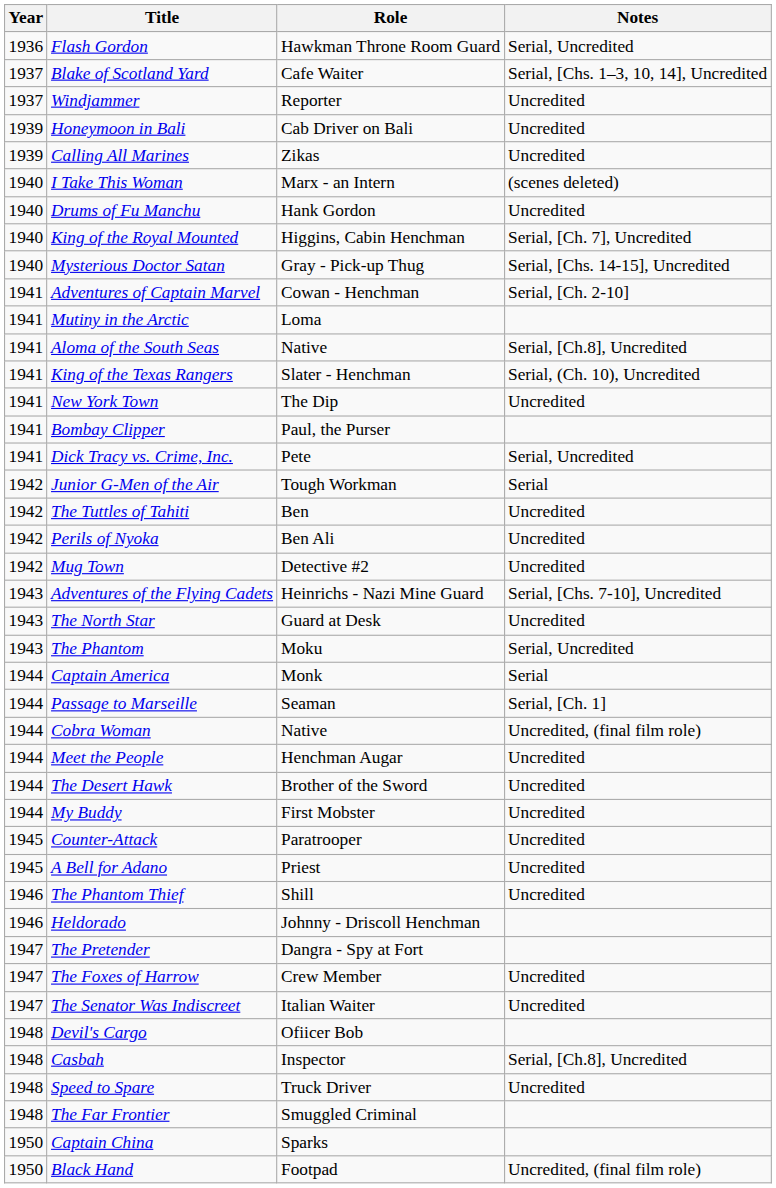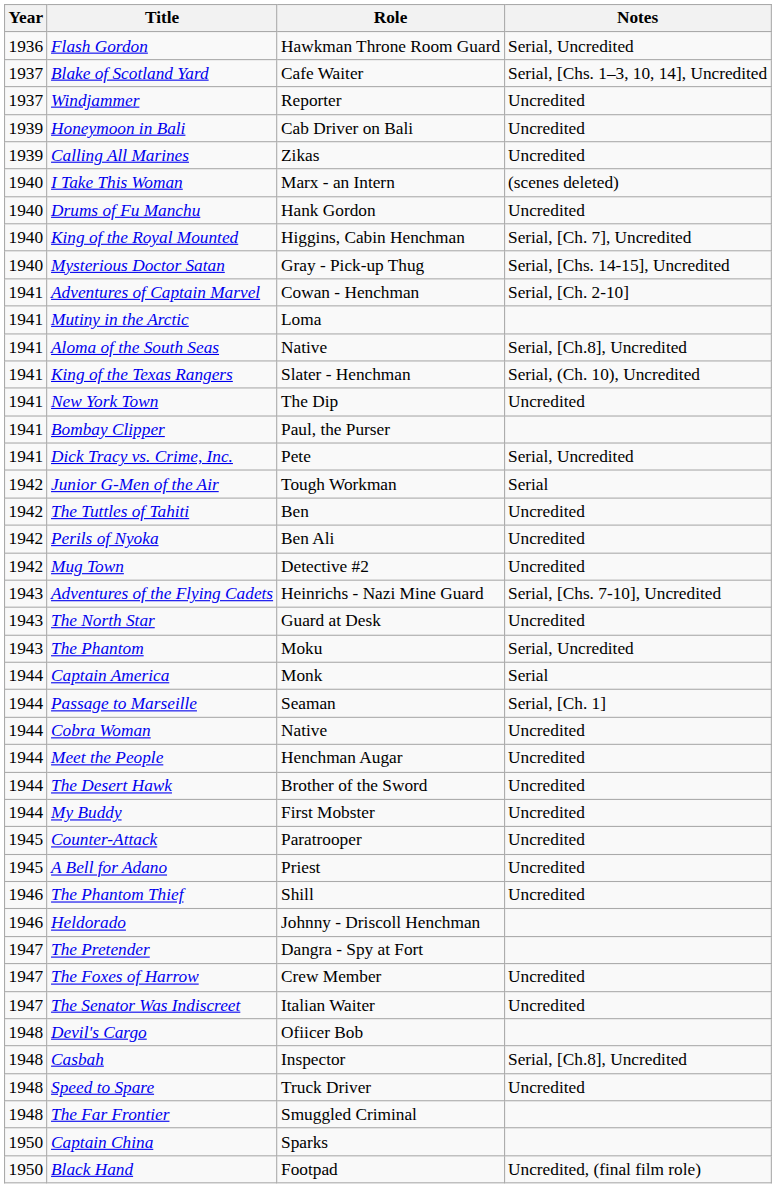Cobra Woman | Notes: Uncredited, (final film role) -> Uncredited
